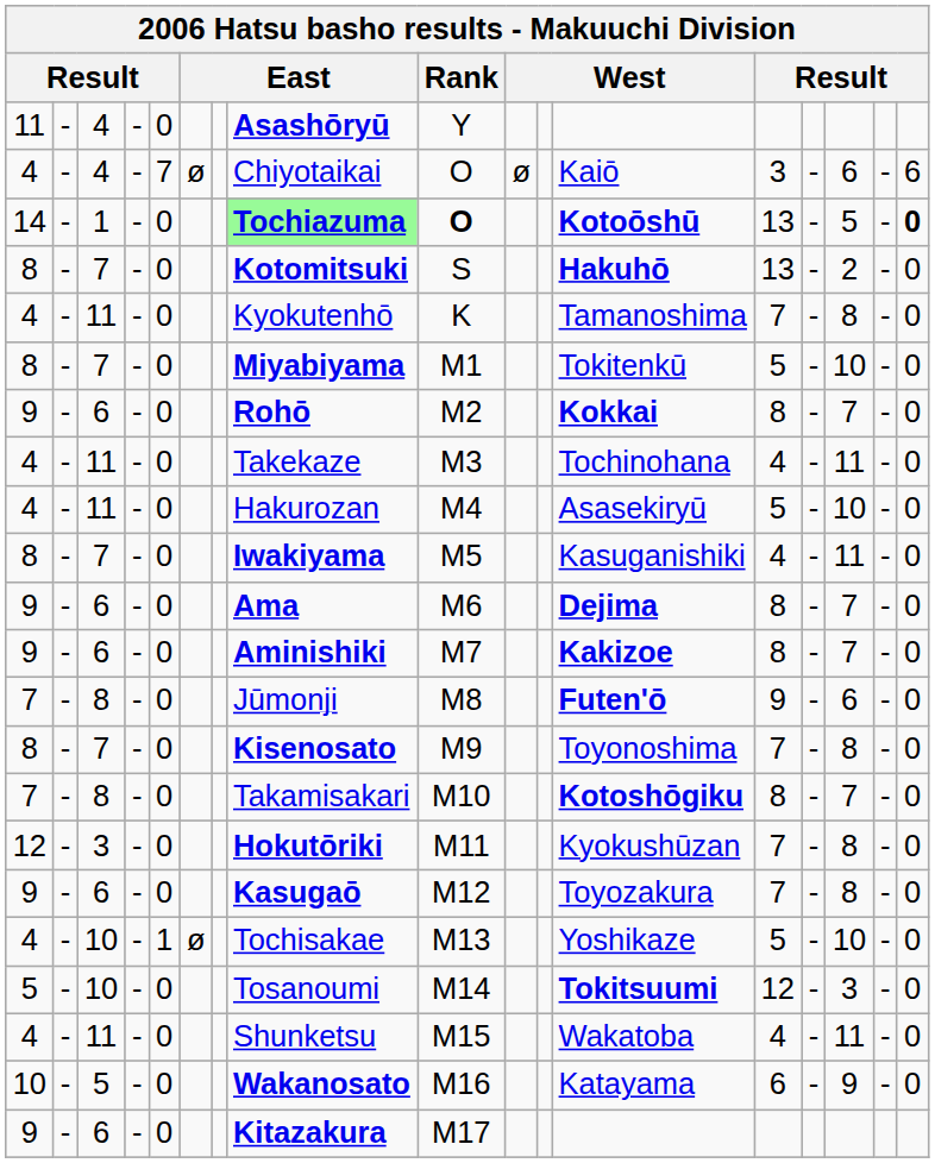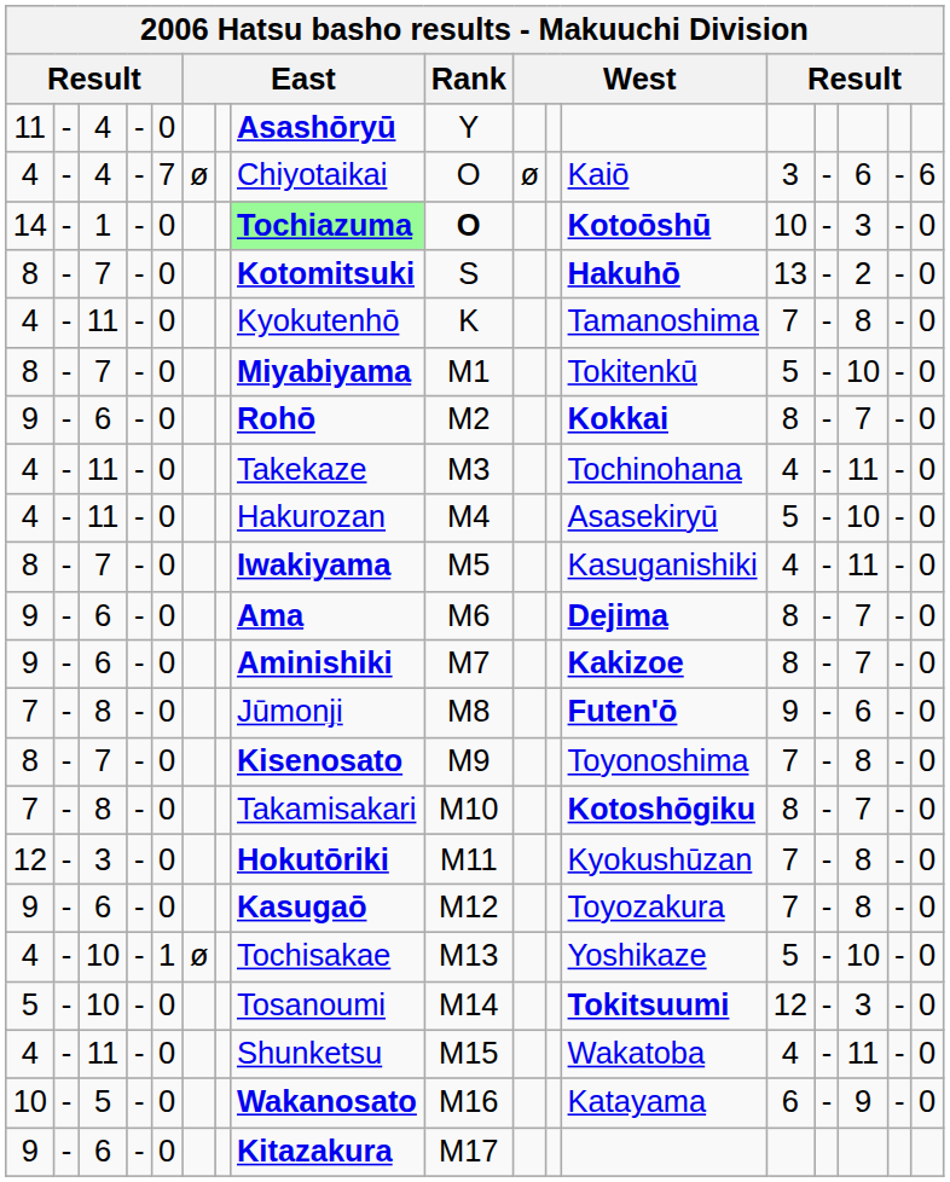14 | column 13: 13 -> 10
14 | column 15: 5 -> 3
14 | column 17: bold -> normal
